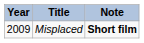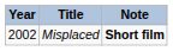Misplaced | Year: 2009 -> 2002
